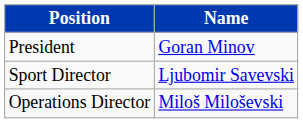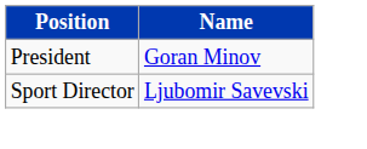- row: Operations Director | Miloš Miloševski
